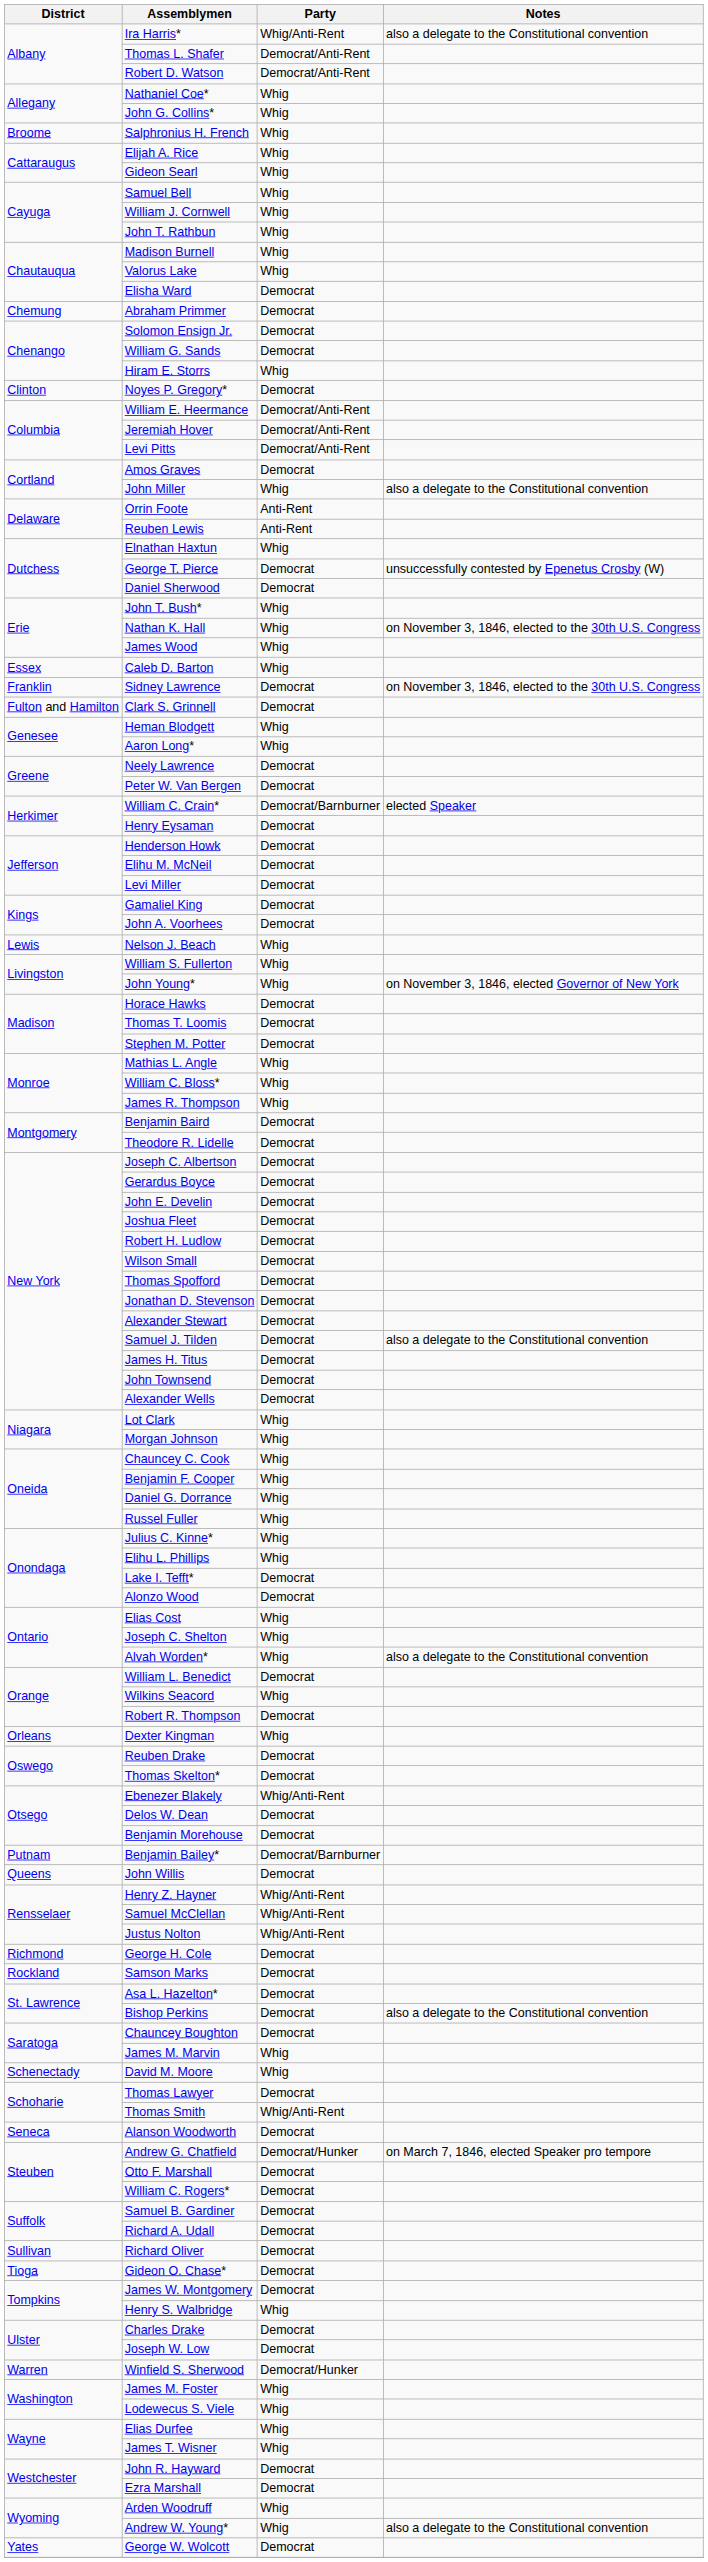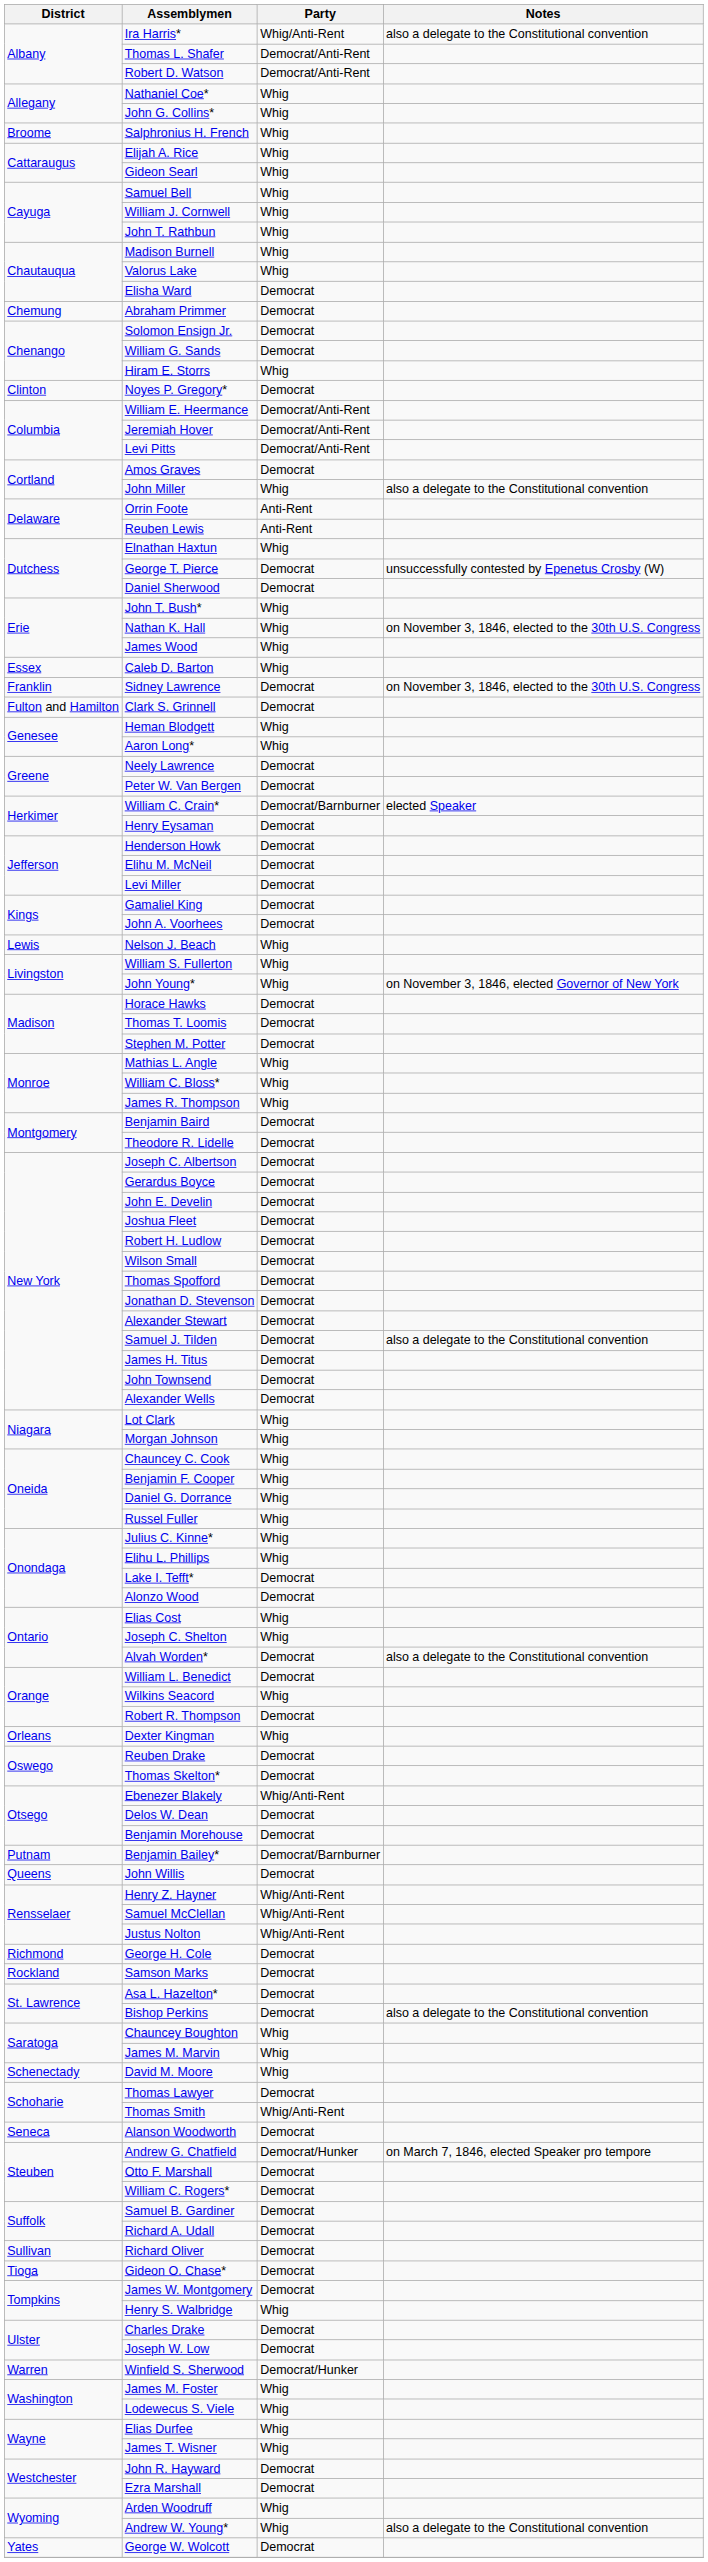Alvah Worden* | Party: Whig -> Democrat
Chauncey Boughton | Party: Democrat -> Whig
